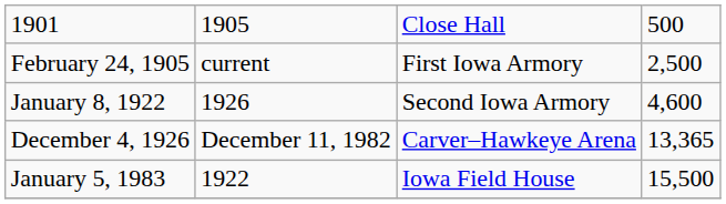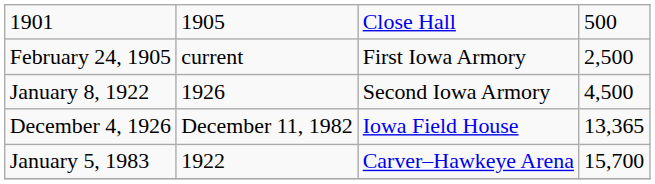January 8, 1922 | column 4: 4,600 -> 4,500
December 4, 1926 | column 3: Carver–Hawkeye Arena -> Iowa Field House
January 5, 1983 | column 3: Iowa Field House -> Carver–Hawkeye Arena
January 5, 1983 | column 4: 15,500 -> 15,700
